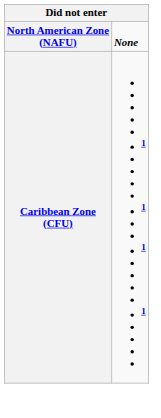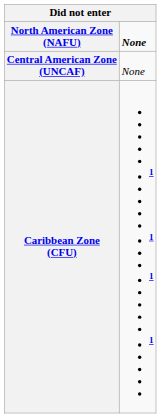+ row: Central American Zone (UNCAF) | None
